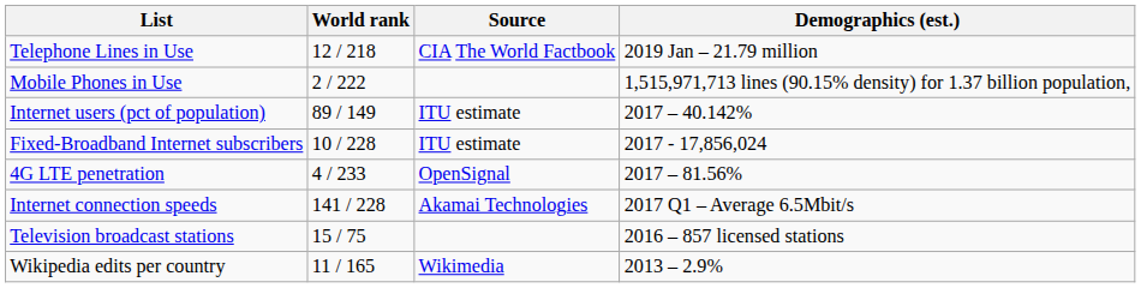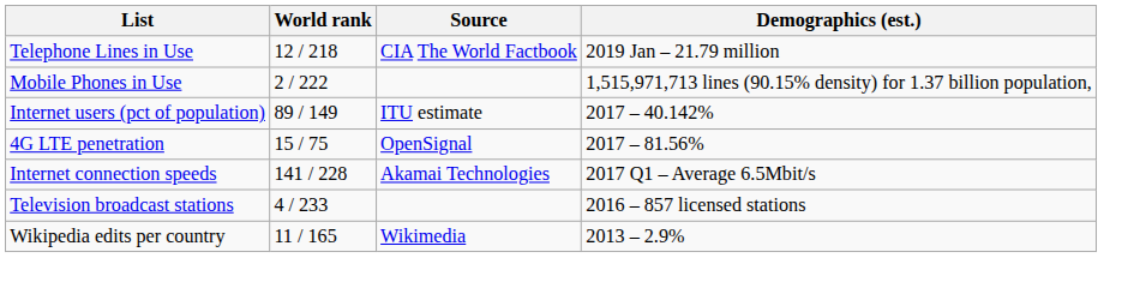- row: Fixed-Broadband Internet subscribers | 10 / 228 | ITU estimate | 2017 - 17,856,024
4G LTE penetration | World rank: 4 / 233 -> 15 / 75
Television broadcast stations | World rank: 15 / 75 -> 4 / 233
